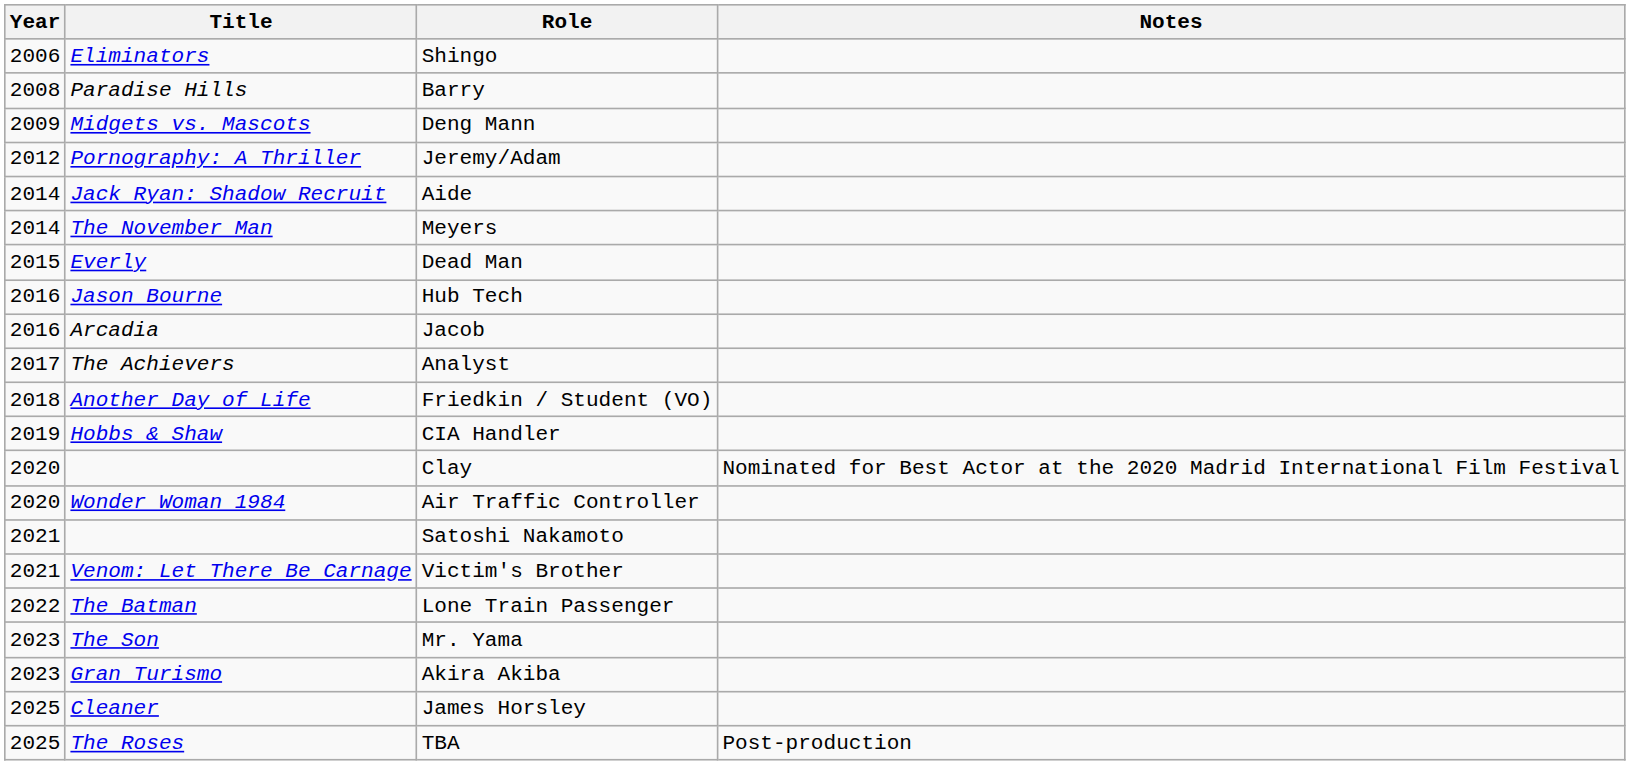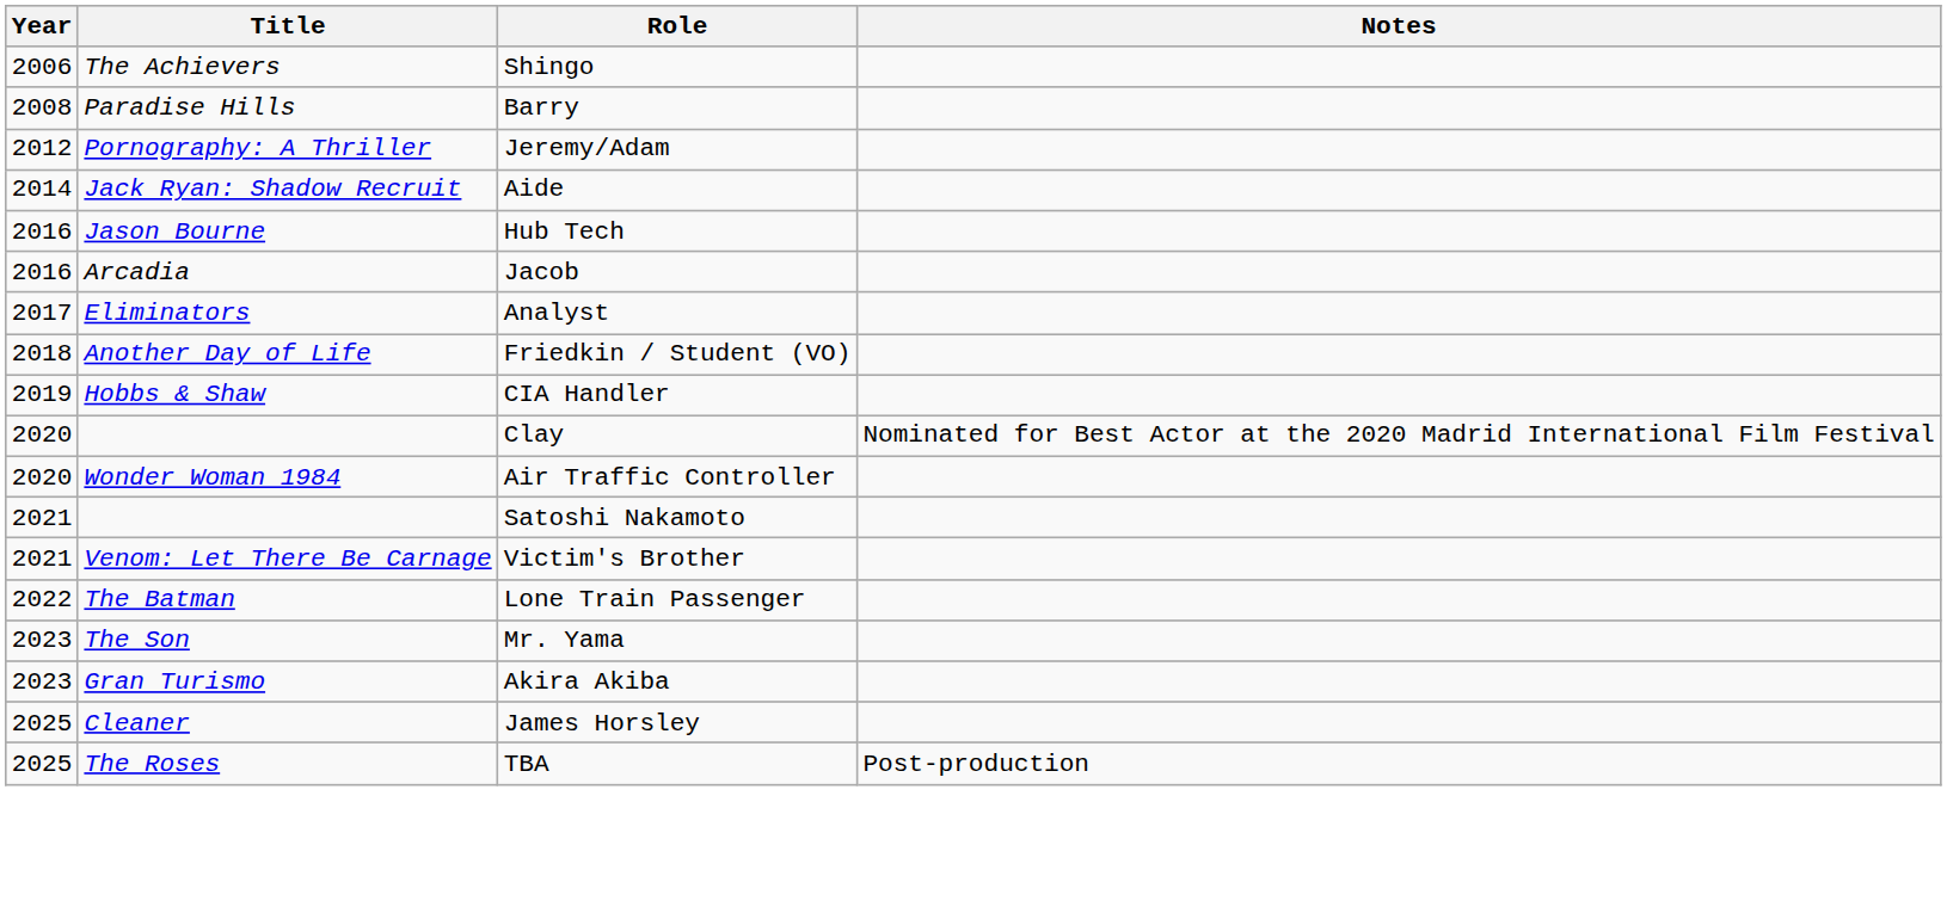Shingo | Title: Eliminators -> The Achievers
- row: 2009 | Midgets vs. Mascots | Deng Mann
- row: 2014 | The November Man | Meyers
- row: 2015 | Everly | Dead Man
Analyst | Title: The Achievers -> Eliminators
